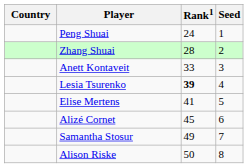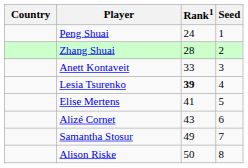Alizé Cornet | Rank1: 45 -> 43
